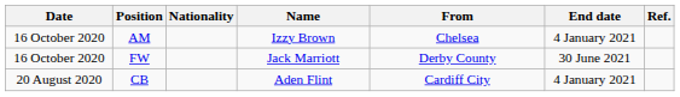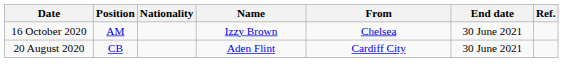AM | End date: 4 January 2021 -> 30 June 2021
- row: 16 October 2020 | FW | Jack Marriott | Derby County | 30 June 2021
CB | End date: 4 January 2021 -> 30 June 2021
